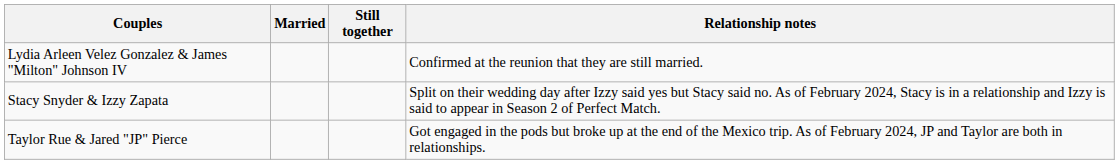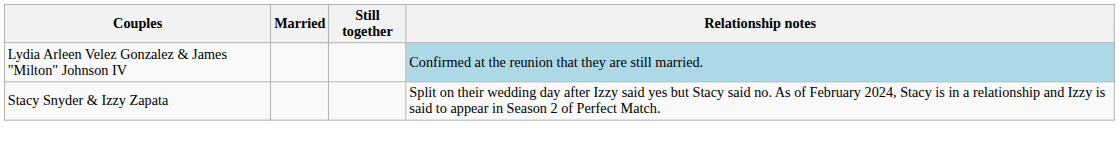Lydia Arleen Velez Gonzalez & James "Milton" Johnson IV | Relationship notes: no background -> lightblue background
- row: Taylor Rue & Jared "JP" Pierce | Got engaged in the pods but broke up at the end of the Mexico trip. As of February 2024, JP and Taylor are both in relationships.
